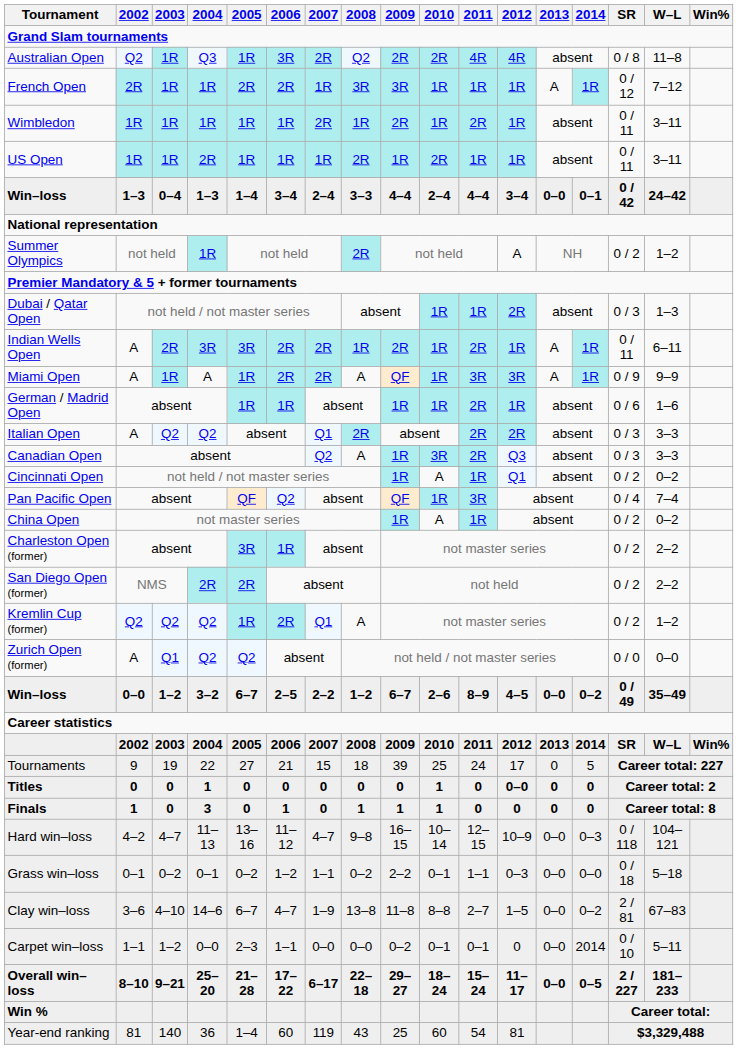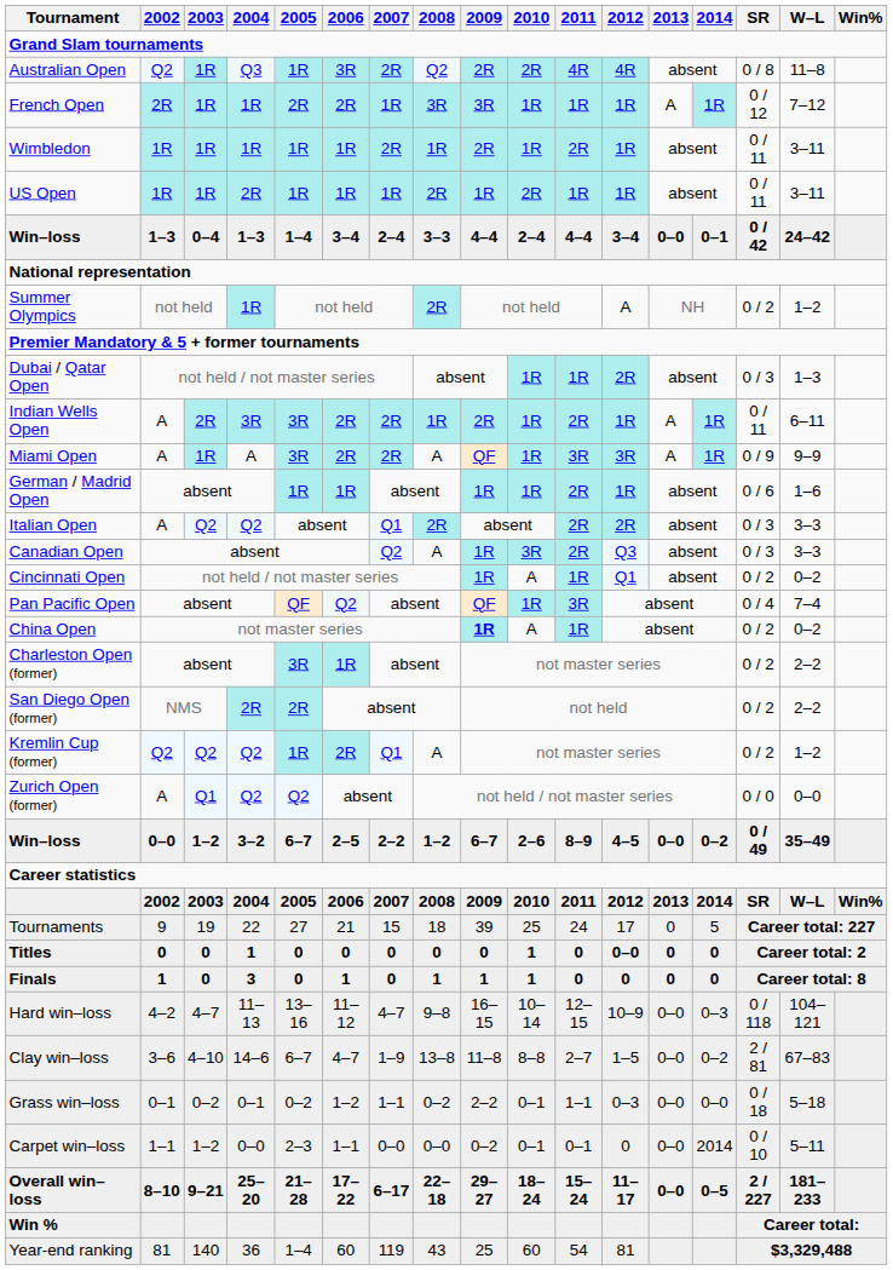Miami Open | 2005: 1R -> 3R
China Open | 2009: normal -> bold
rows swapped: Clay win–loss <-> Grass win–loss
